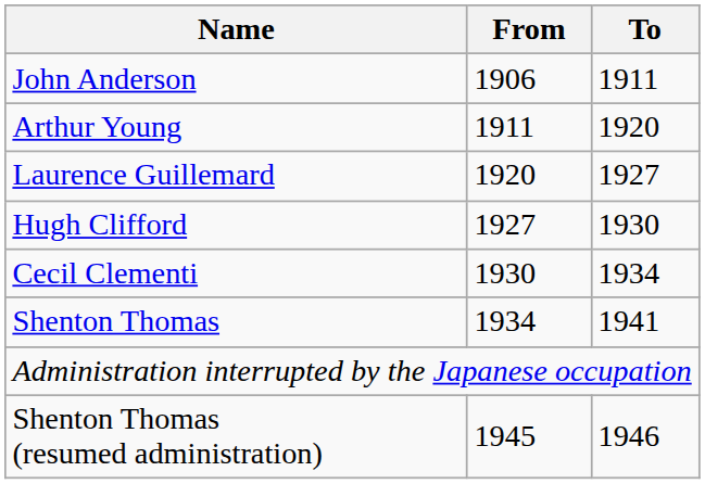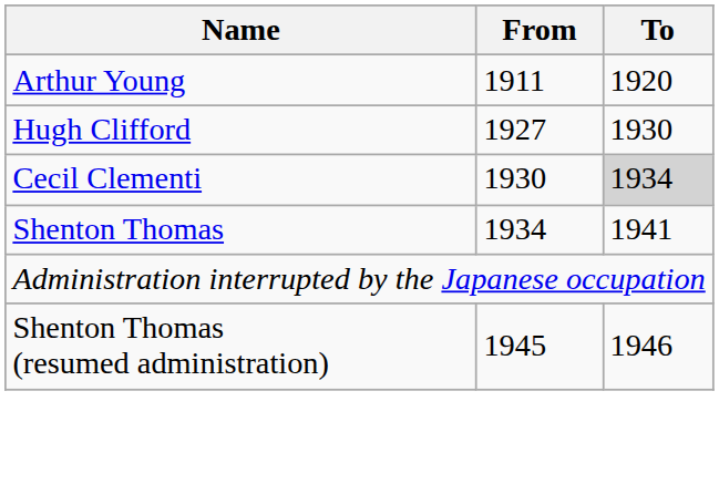- row: John Anderson | 1906 | 1911
- row: Laurence Guillemard | 1920 | 1927
Cecil Clementi | To: no background -> lightgrey background
